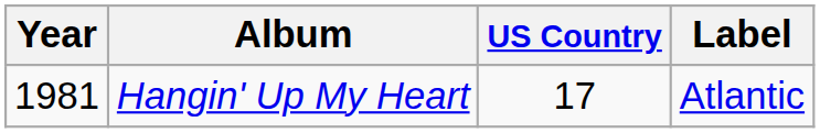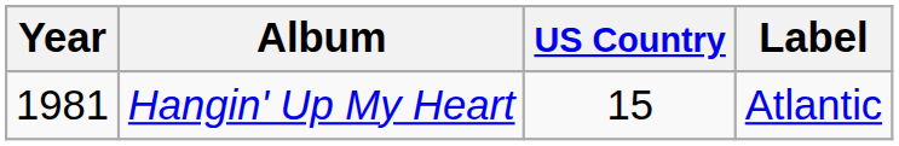Hangin' Up My Heart | US Country: 17 -> 15
